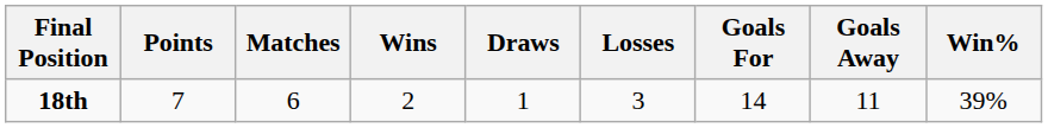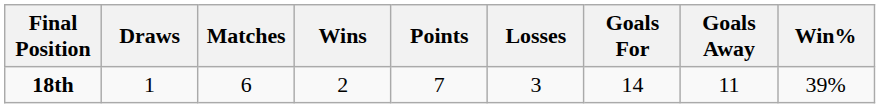columns swapped: Points <-> Draws
